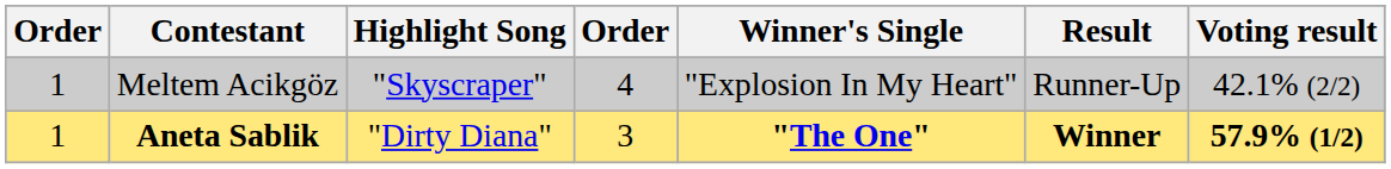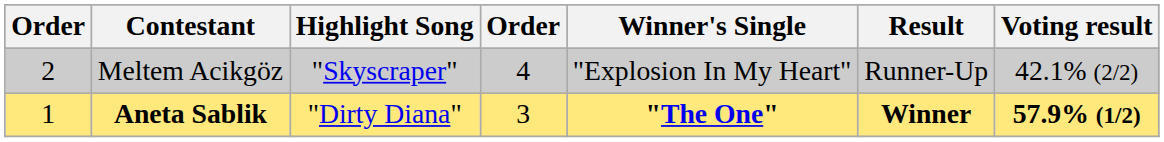Meltem Acikgöz | column 1: 1 -> 2
